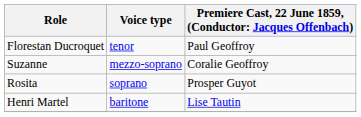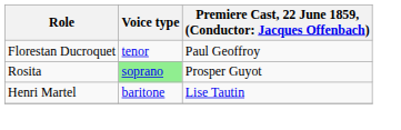- row: Suzanne | mezzo-soprano | Coralie Geoffroy
Rosita | Voice type: no background -> lightgreen background
